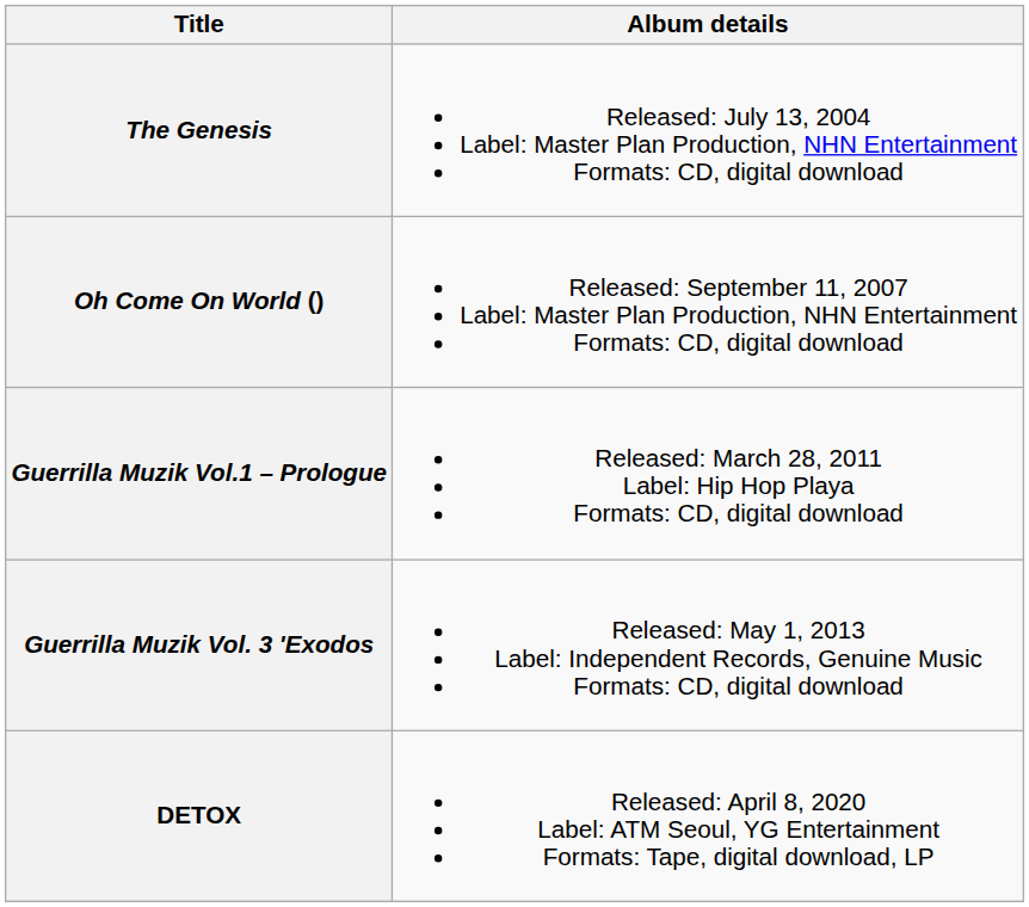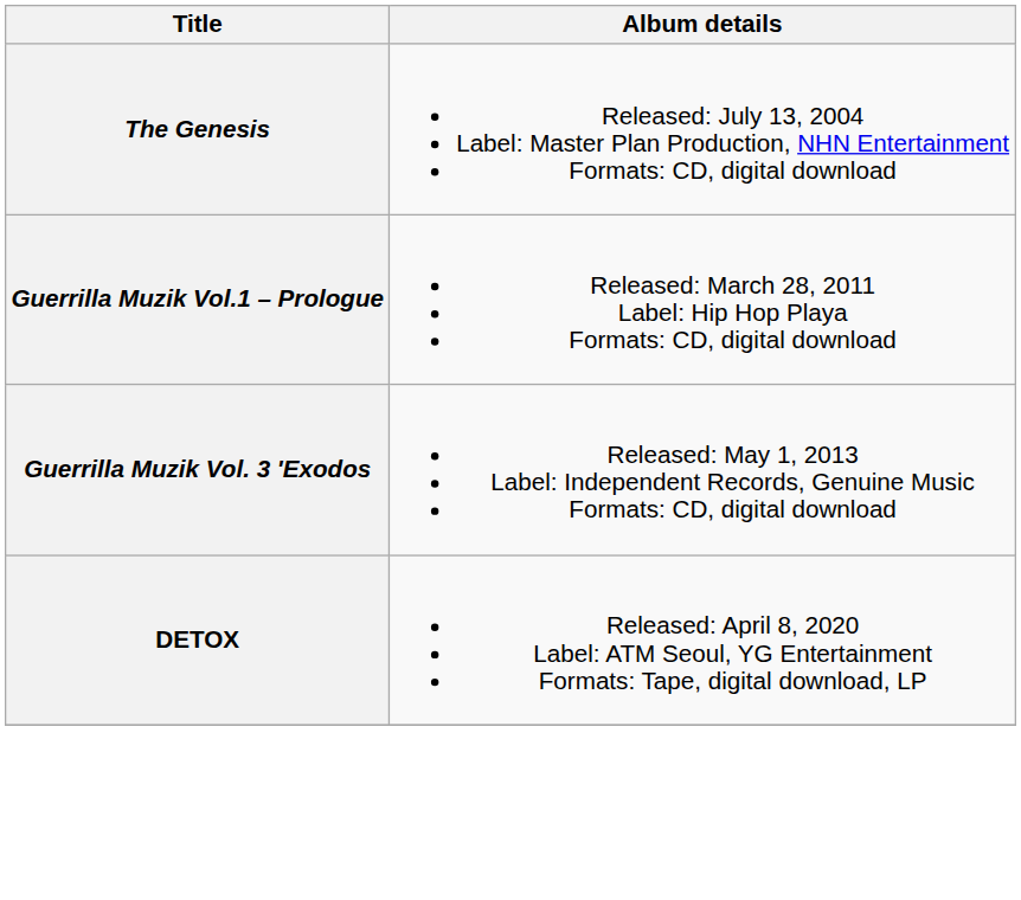- row: Oh Come On World () | Released: September 11, 2007 Label: Master Plan Production, NHN Entertainment Formats: CD, digital download
